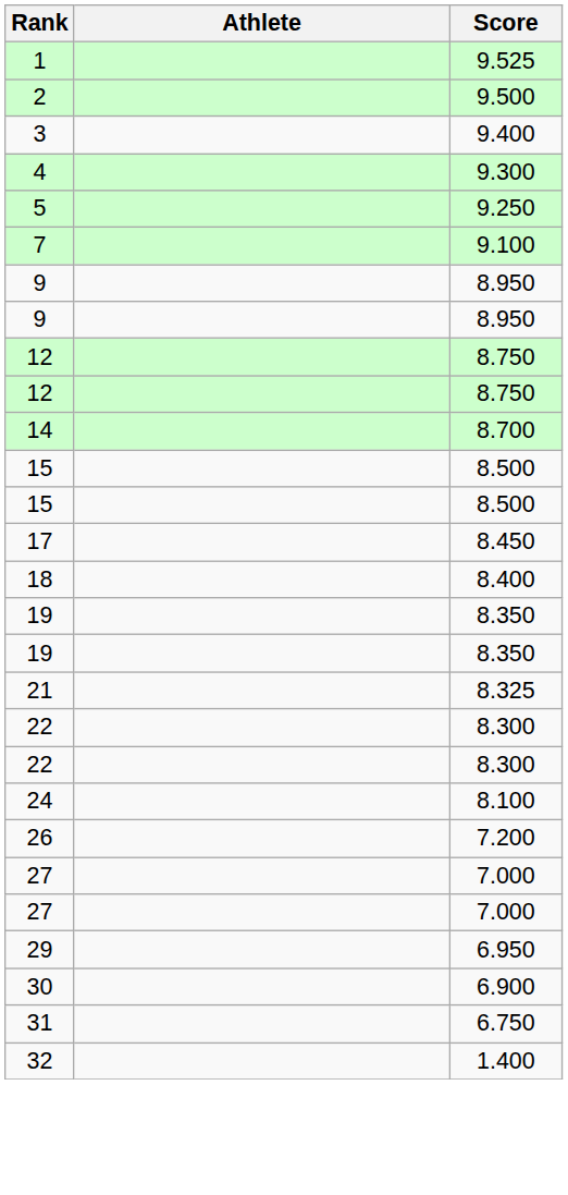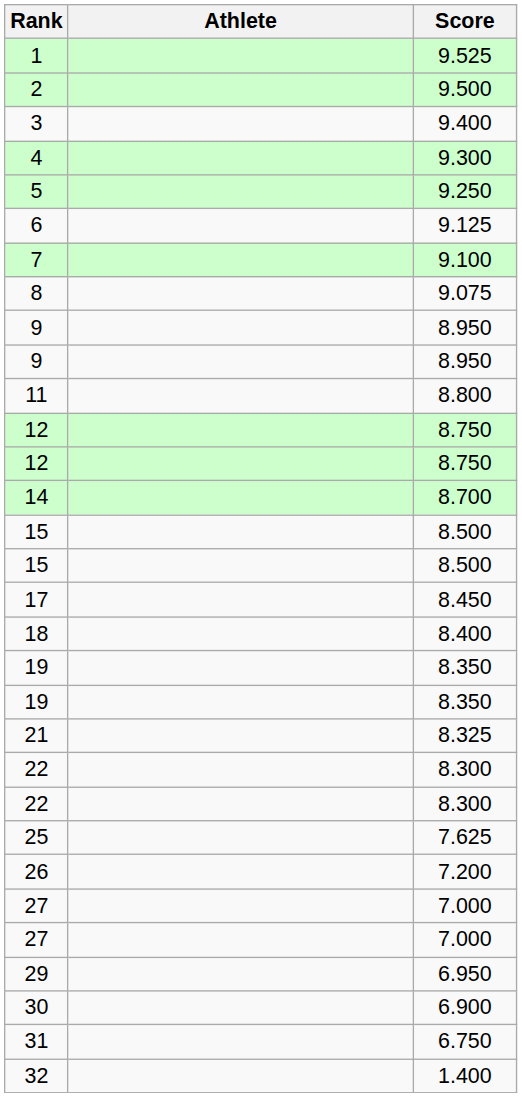+ row: 6 | 9.125
+ row: 8 | 9.075
+ row: 11 | 8.800
- row: 24 | 8.100
+ row: 25 | 7.625
